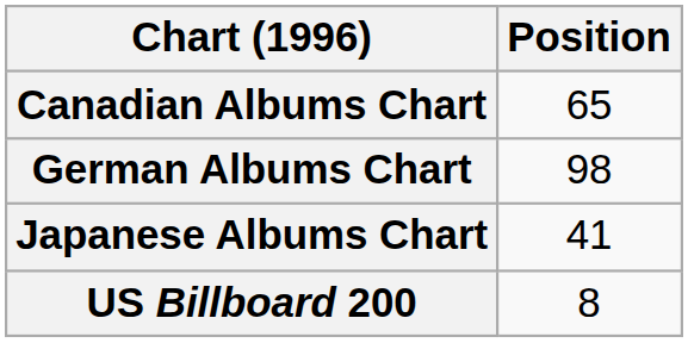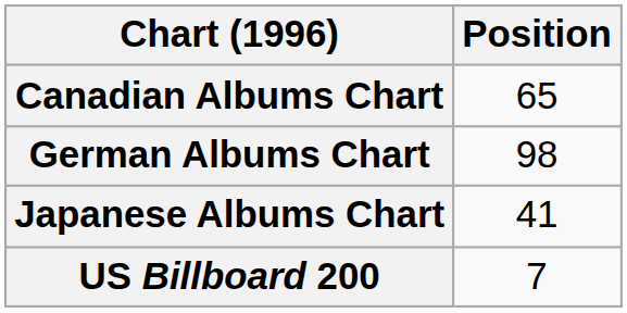US Billboard 200 | Position: 8 -> 7
